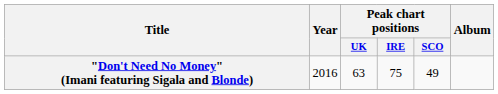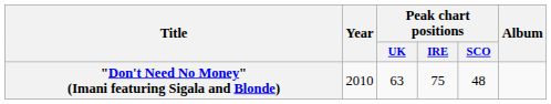"Don't Need No Money" (Imani featuring Sigala and Blonde) | Year: 2016 -> 2010
"Don't Need No Money" (Imani featuring Sigala and Blonde) | Peak chart positions / SCO: 49 -> 48
